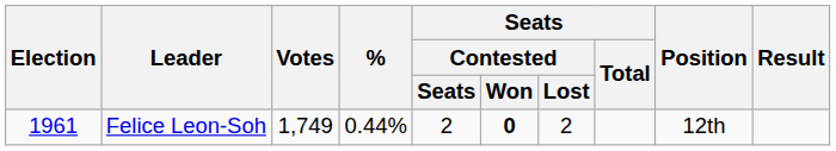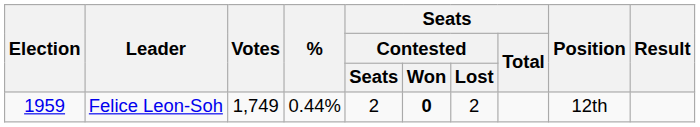Felice Leon-Soh | Election: 1961 -> 1959
